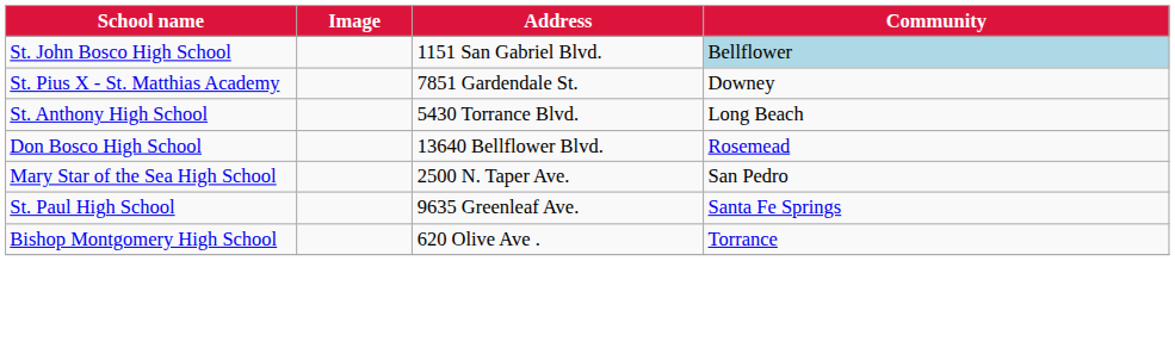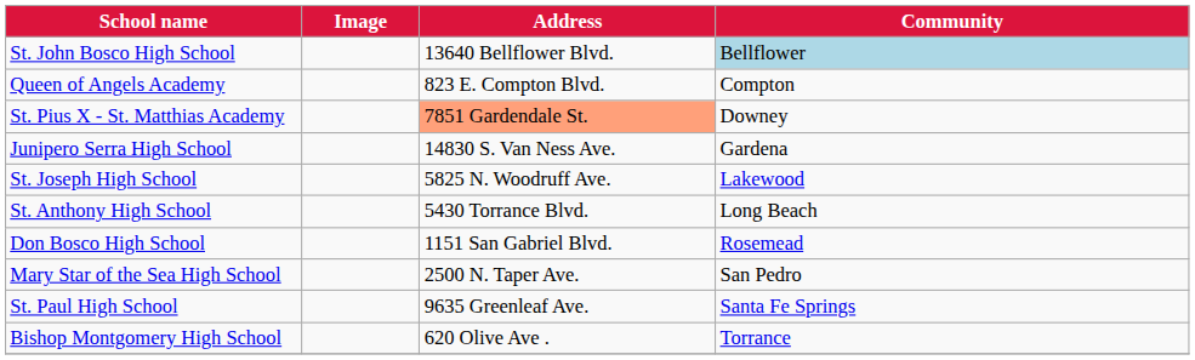St. John Bosco High School | Address: 1151 San Gabriel Blvd. -> 13640 Bellflower Blvd.
+ row: Queen of Angels Academy | 823 E. Compton Blvd. | Compton
St. Pius X - St. Matthias Academy | Address: no background -> lightsalmon background
+ row: Junipero Serra High School | 14830 S. Van Ness Ave. | Gardena
+ row: St. Joseph High School | 5825 N. Woodruff Ave. | Lakewood
Don Bosco High School | Address: 13640 Bellflower Blvd. -> 1151 San Gabriel Blvd.
